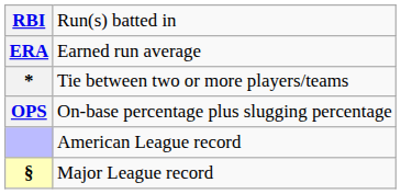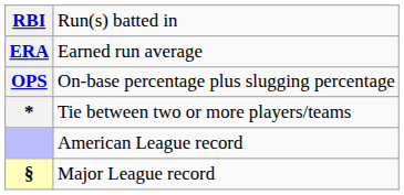rows swapped: On-base percentage plus slugging percentage <-> Tie between two or more players/teams
